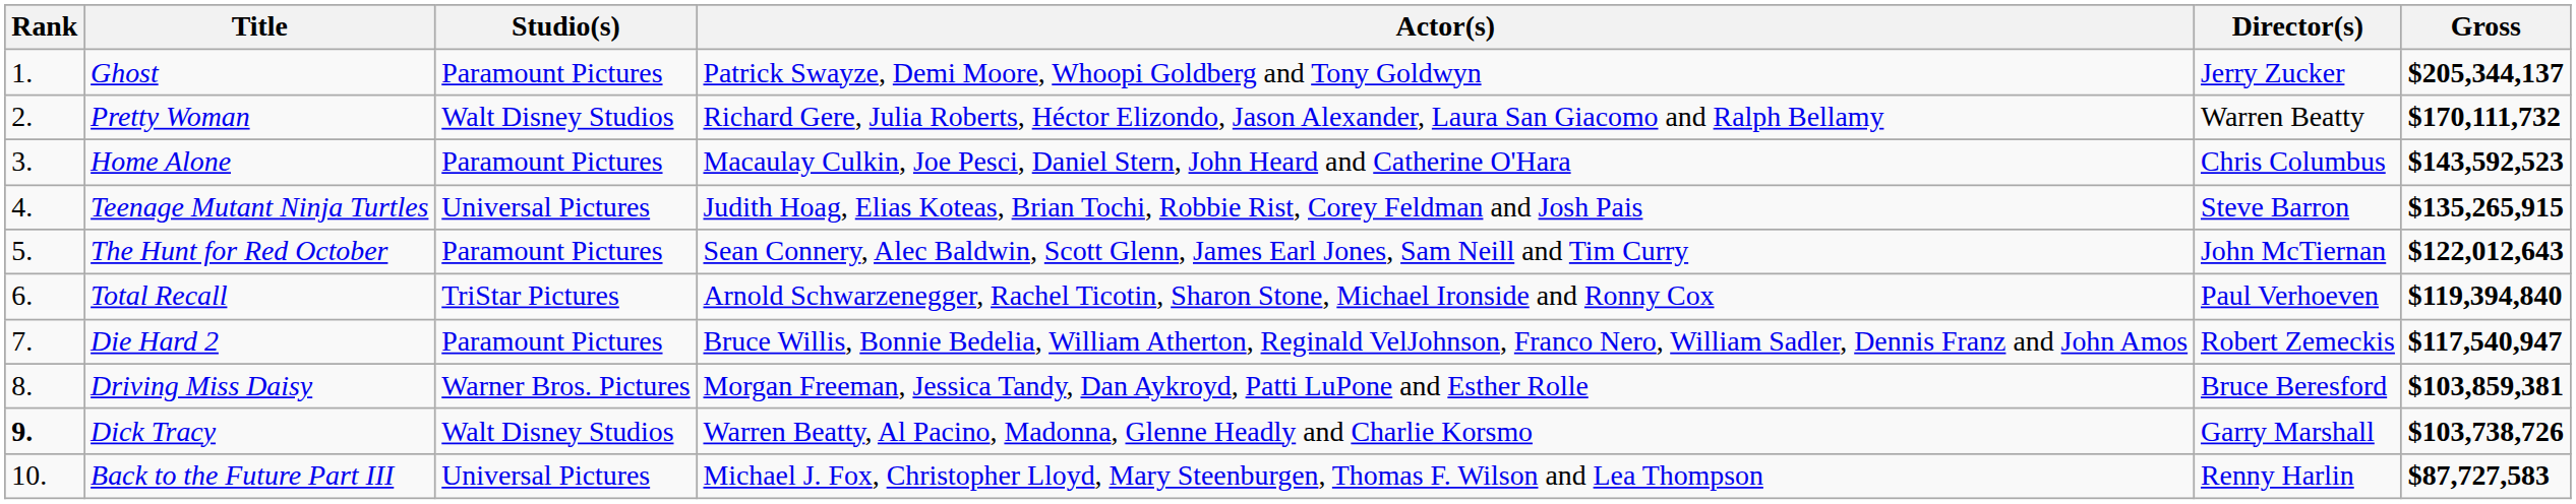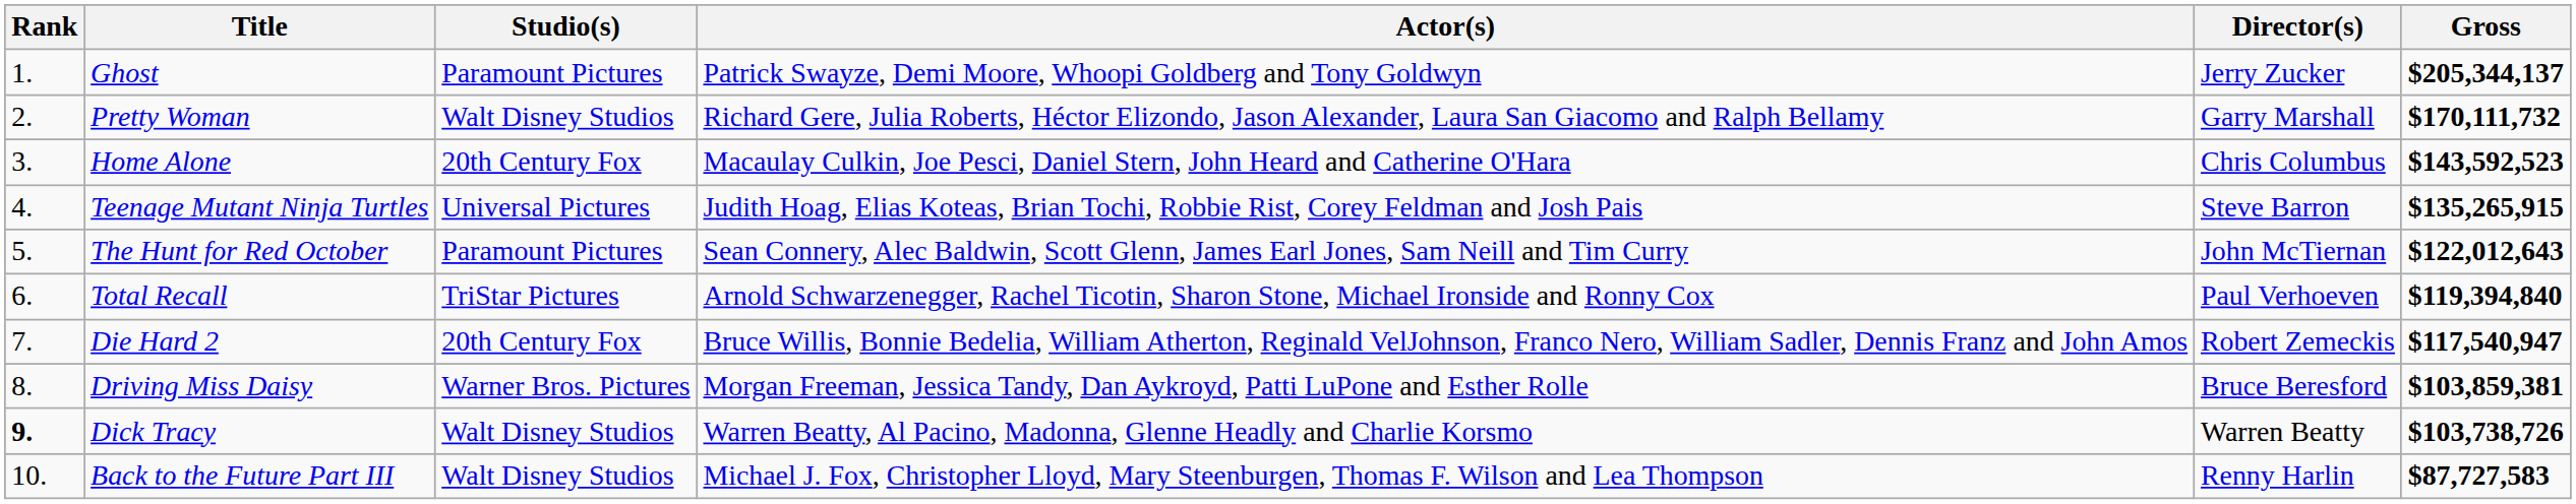Pretty Woman | Director(s): Warren Beatty -> Garry Marshall
Home Alone | Studio(s): Paramount Pictures -> 20th Century Fox
Die Hard 2 | Studio(s): Paramount Pictures -> 20th Century Fox
Dick Tracy | Director(s): Garry Marshall -> Warren Beatty
Back to the Future Part III | Studio(s): Universal Pictures -> Walt Disney Studios
